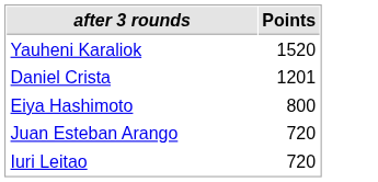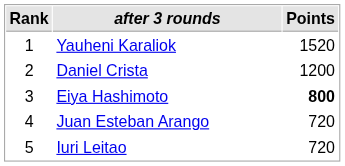+ column: Rank | 1 | 2 | 3 | 4 | 5
Daniel Crista | Points: 1201 -> 1200
Eiya Hashimoto | Points: normal -> bold
